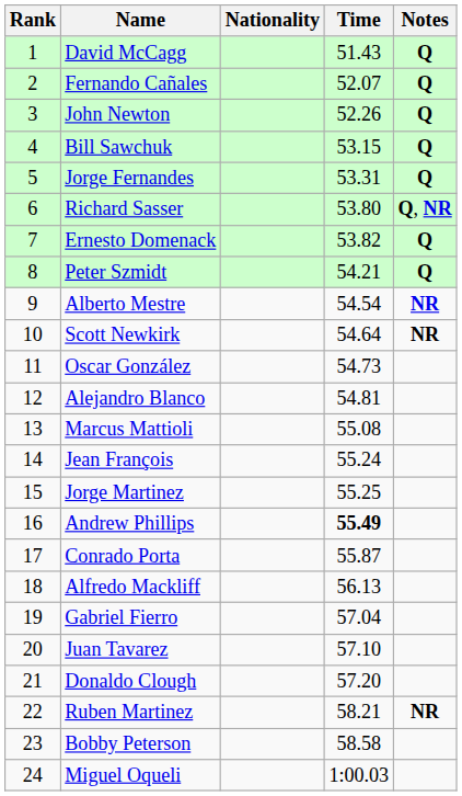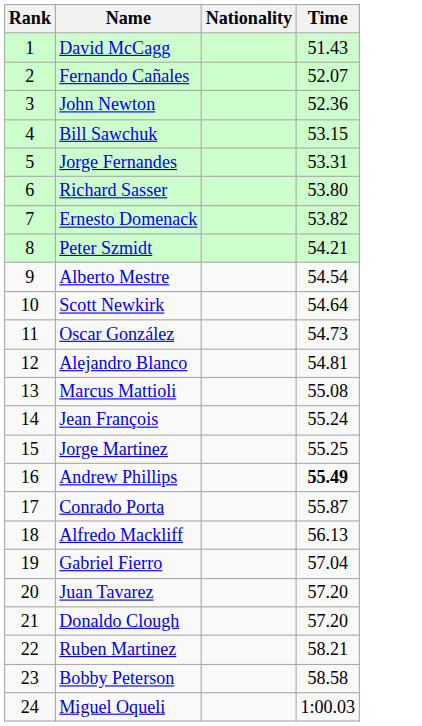- column: Notes | Q | Q | Q | Q | Q | Q, NR | Q | Q | NR | NR | NR
John Newton | Time: 52.26 -> 52.36
Juan Tavarez | Time: 57.10 -> 57.20
